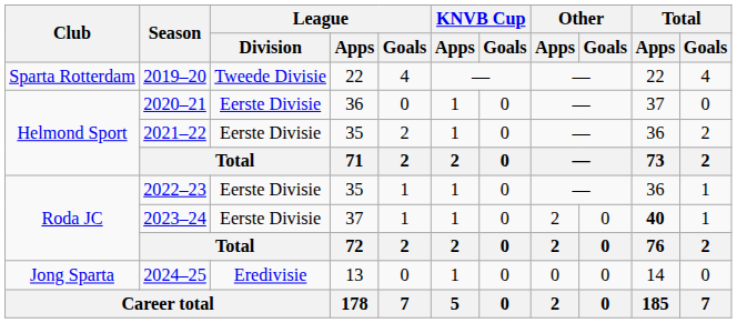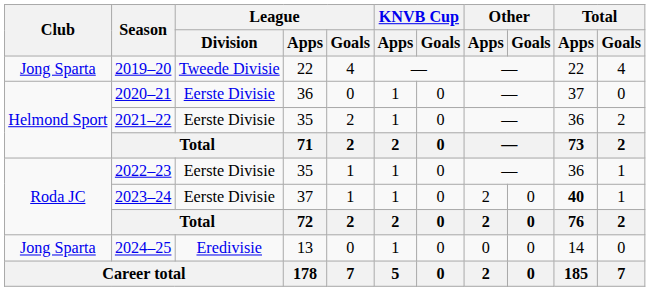2019–20 | Club: Sparta Rotterdam -> Jong Sparta
